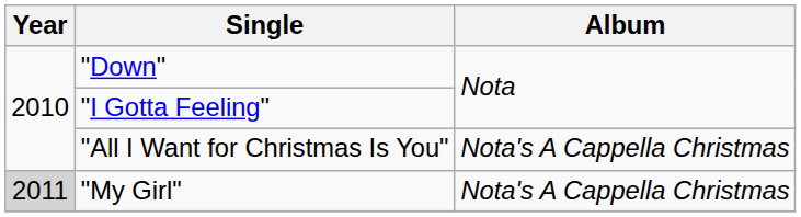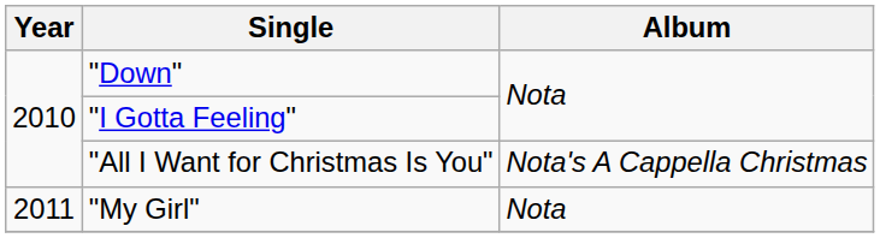"My Girl" | Year: lightgrey background -> no background
"My Girl" | Album: Nota's A Cappella Christmas -> Nota
